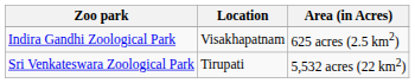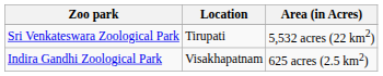rows swapped: Sri Venkateswara Zoological Park <-> Indira Gandhi Zoological Park
